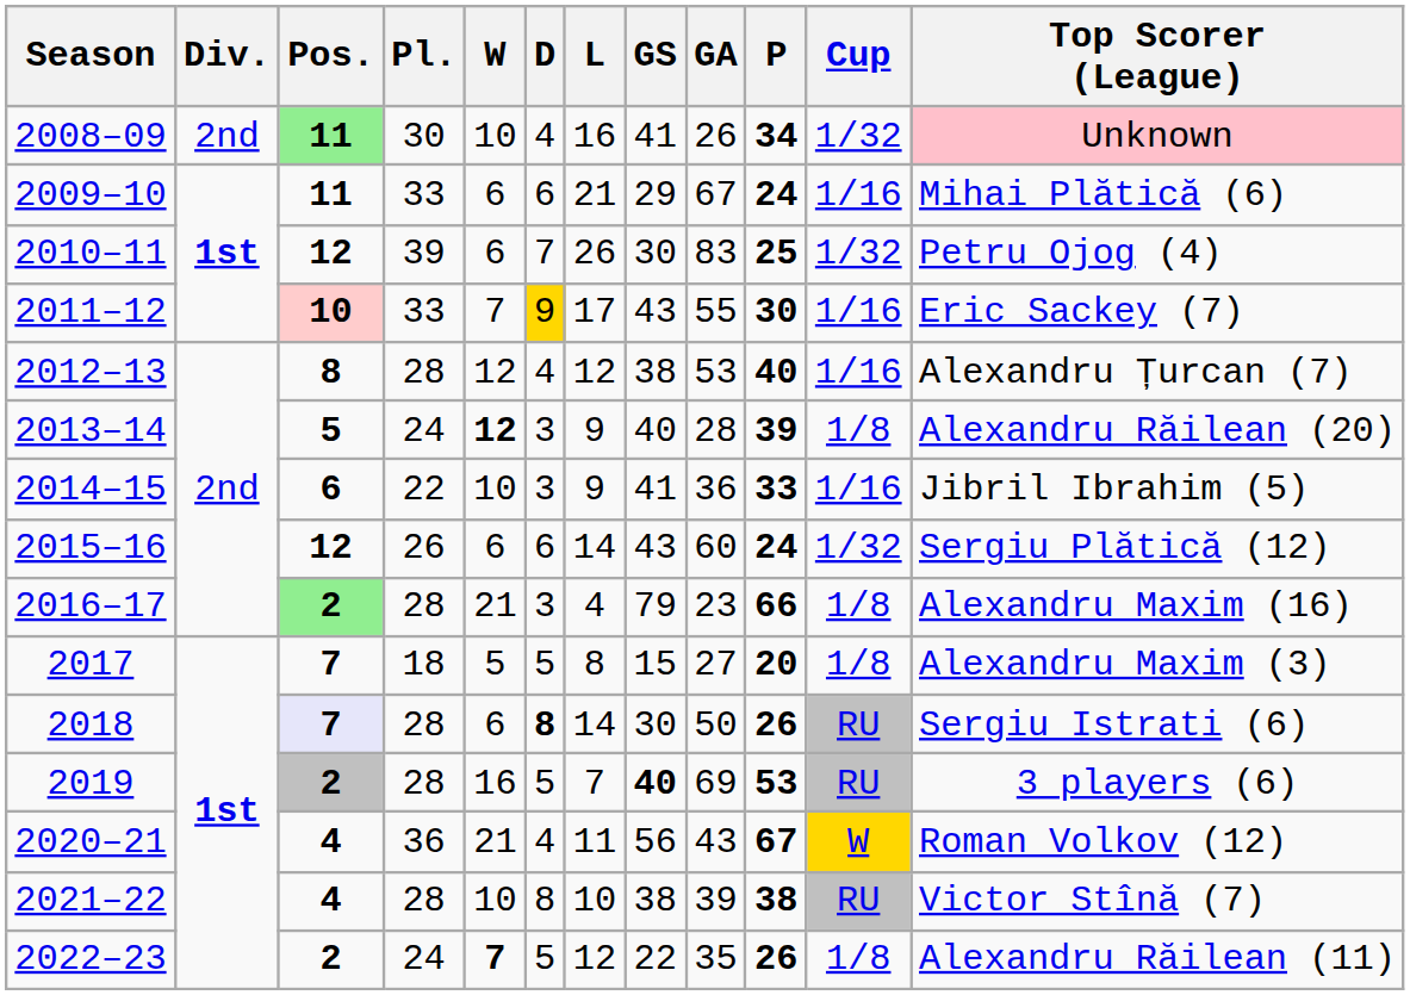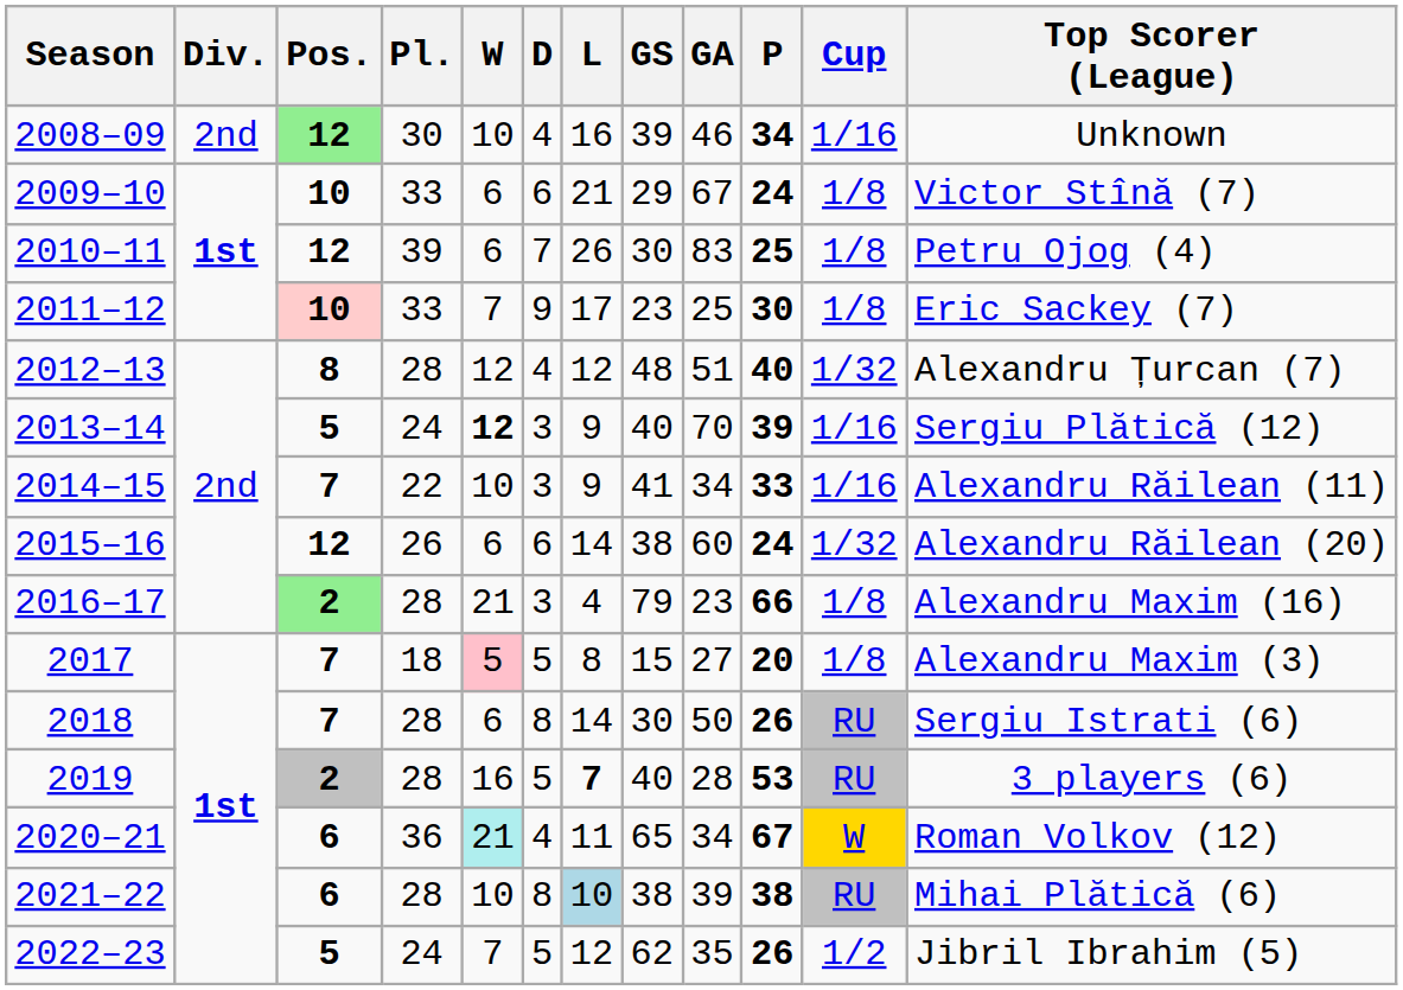2008–09 | Pos.: 11 -> 12
2008–09 | GS: 41 -> 39
2008–09 | GA: 26 -> 46
2008–09 | Cup: 1/32 -> 1/16
2008–09 | Top Scorer (League): pink background -> no background
2009–10 | Pos.: 11 -> 10
2009–10 | Cup: 1/16 -> 1/8
2009–10 | Top Scorer (League): Mihai Plătică (6) -> Victor Stînă (7)
2010–11 | Cup: 1/32 -> 1/8
2011–12 | D: gold background -> no background
2011–12 | GS: 43 -> 23
2011–12 | GA: 55 -> 25
2011–12 | Cup: 1/16 -> 1/8
2012–13 | GS: 38 -> 48
2012–13 | GA: 53 -> 51
2012–13 | Cup: 1/16 -> 1/32
2013–14 | GA: 28 -> 70
2013–14 | Cup: 1/8 -> 1/16
2013–14 | Top Scorer (League): Alexandru Răilean (20) -> Sergiu Plătică (12)
2014–15 | Pos.: 6 -> 7
2014–15 | GA: 36 -> 34
2014–15 | Top Scorer (League): Jibril Ibrahim (5) -> Alexandru Răilean (11)
2015–16 | GS: 43 -> 38
2015–16 | Top Scorer (League): Sergiu Plătică (12) -> Alexandru Răilean (20)
2017 | W: no background -> pink background
2018 | Pos.: lavender background -> no background
2018 | D: bold -> normal
2019 | L: normal -> bold
2019 | GS: bold -> normal
2019 | GA: 69 -> 28
2020–21 | Pos.: 4 -> 6
2020–21 | W: no background -> paleturquoise background
2020–21 | GS: 56 -> 65
2020–21 | GA: 43 -> 34
2021–22 | Pos.: 4 -> 6
2021–22 | L: no background -> lightblue background
2021–22 | Top Scorer (League): Victor Stînă (7) -> Mihai Plătică (6)
2022–23 | Pos.: 2 -> 5
2022–23 | W: bold -> normal
2022–23 | GS: 22 -> 62
2022–23 | Cup: 1/8 -> 1/2
2022–23 | Top Scorer (League): Alexandru Răilean (11) -> Jibril Ibrahim (5)
